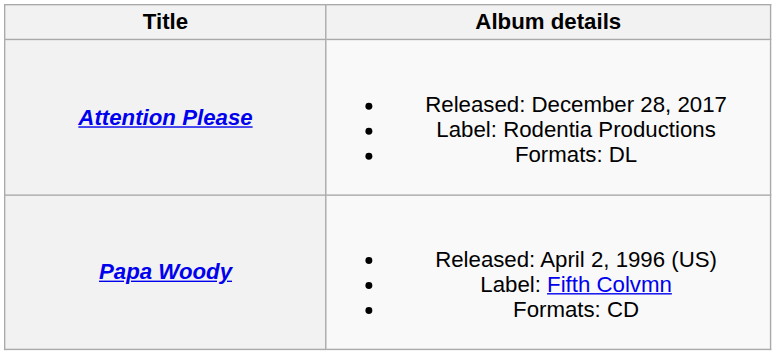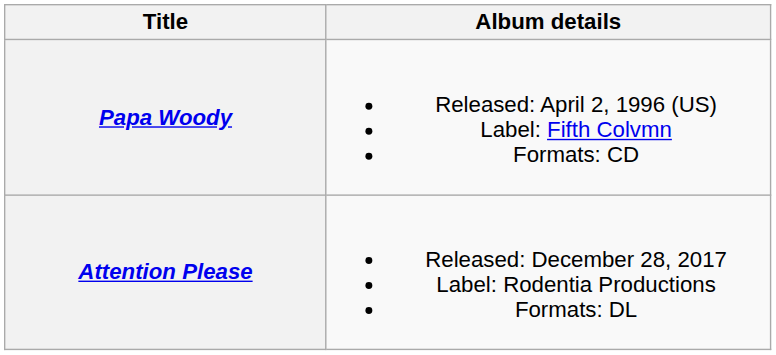rows swapped: Papa Woody <-> Attention Please
